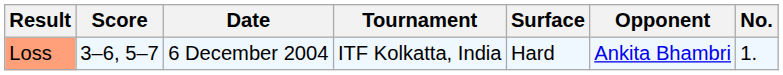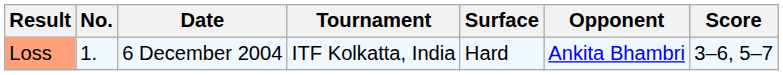columns swapped: No. <-> Score
